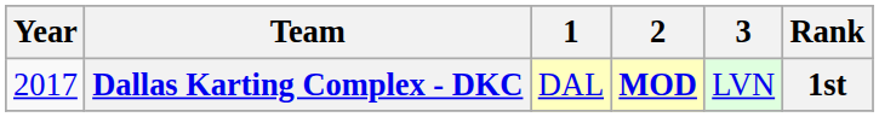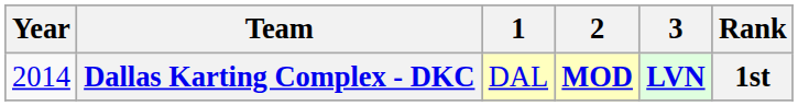Dallas Karting Complex - DKC | Year: 2017 -> 2014
Dallas Karting Complex - DKC | 3: normal -> bold
